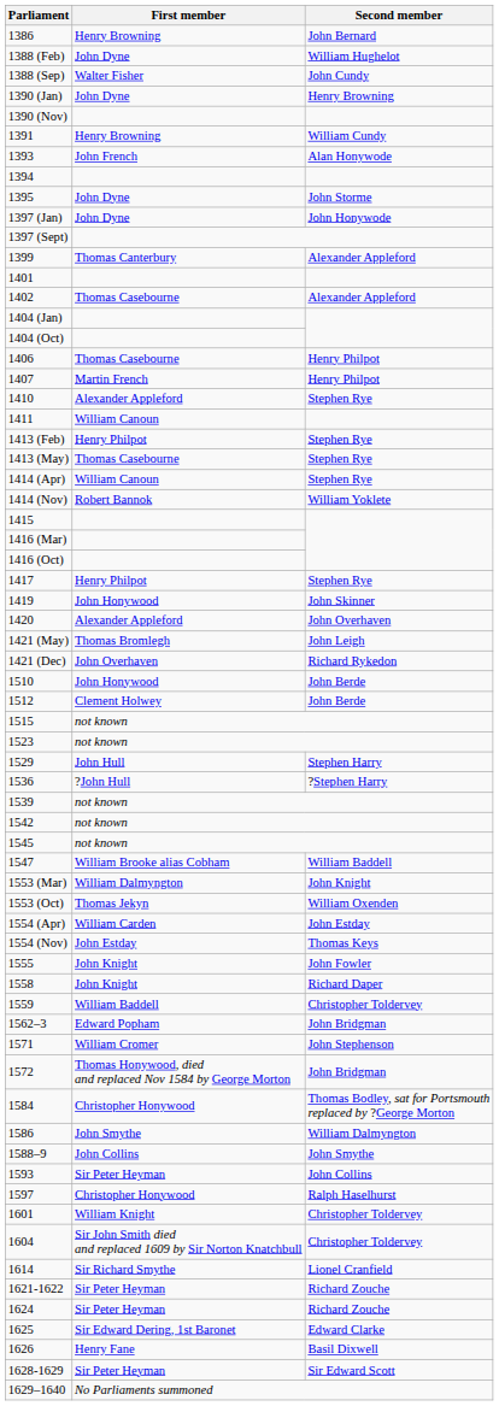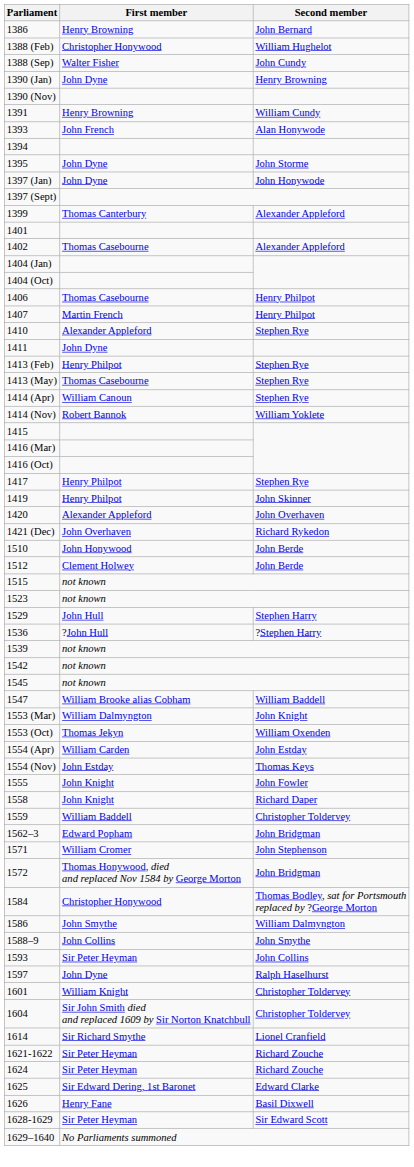1388 (Feb) | First member: John Dyne -> Christopher Honywood
1411 | First member: William Canoun -> John Dyne
1419 | First member: John Honywood -> Henry Philpot
- row: 1421 (May) | Thomas Bromlegh | John Leigh
1597 | First member: Christopher Honywood -> John Dyne
